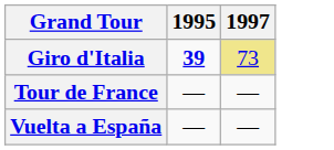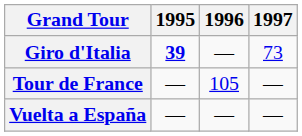+ column: 1996 | — | 105 | —
Giro d'Italia | 1997: khaki background -> no background
